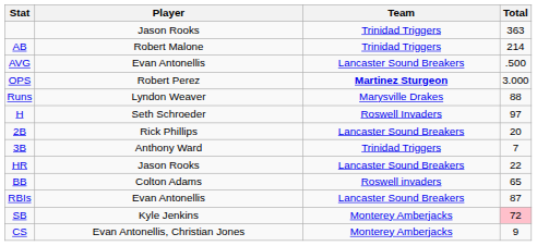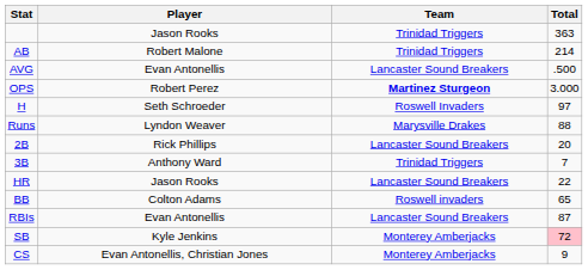rows swapped: Runs <-> H
